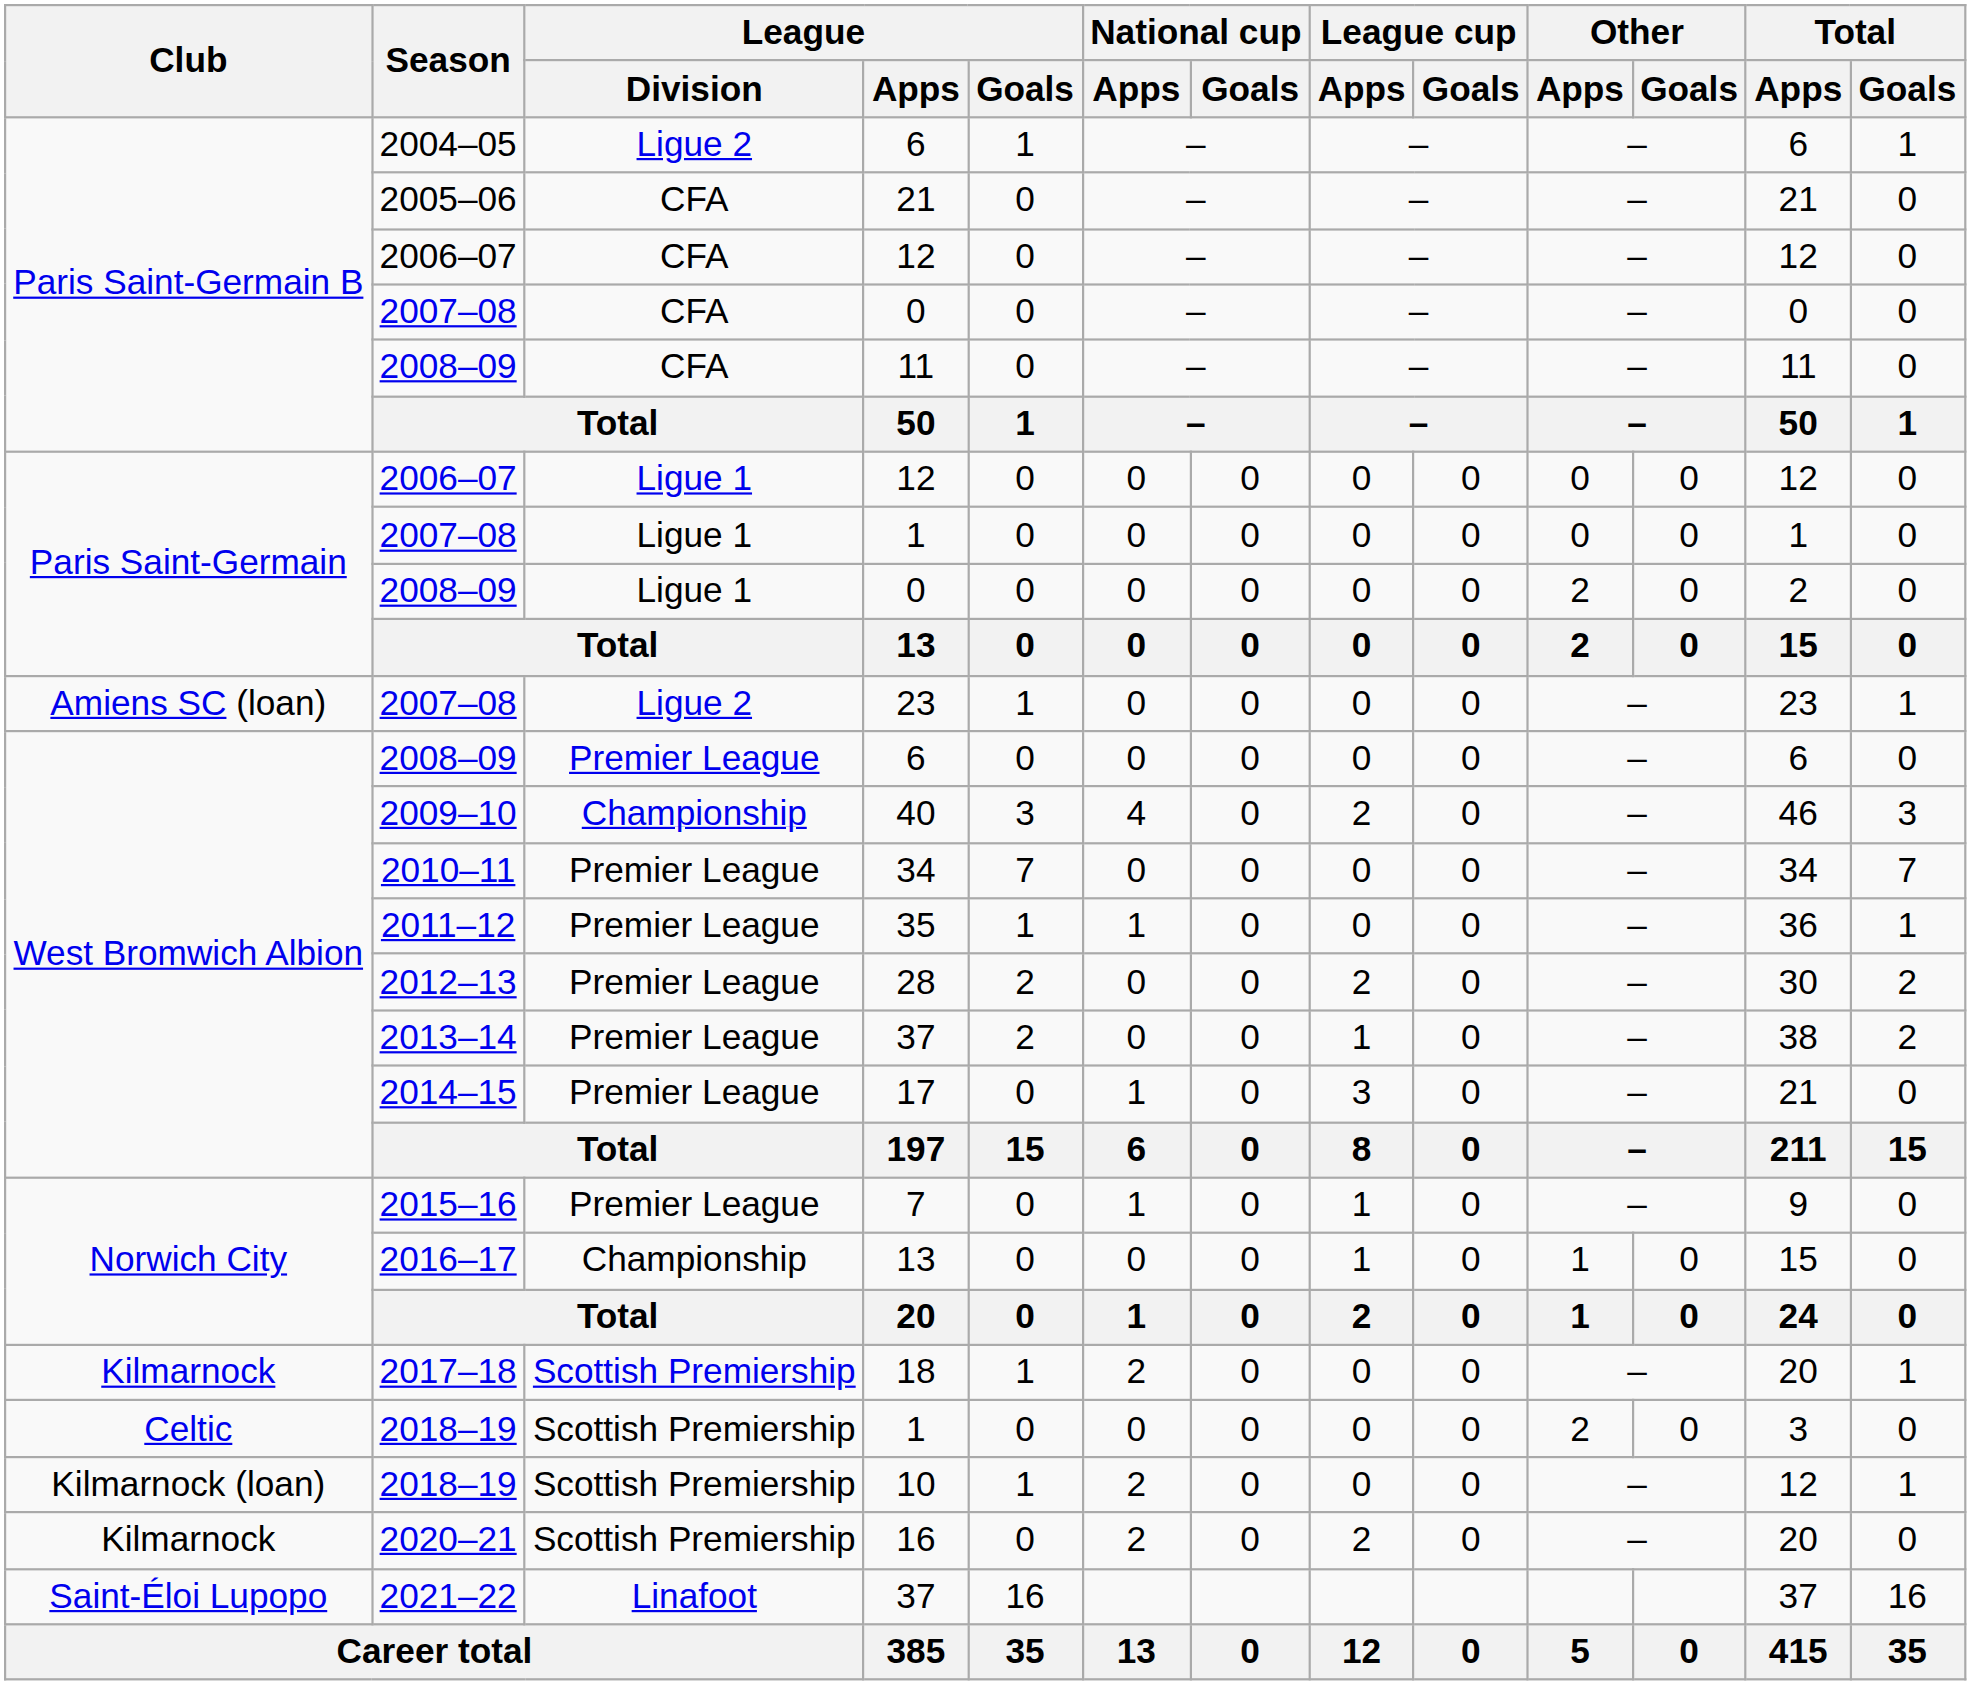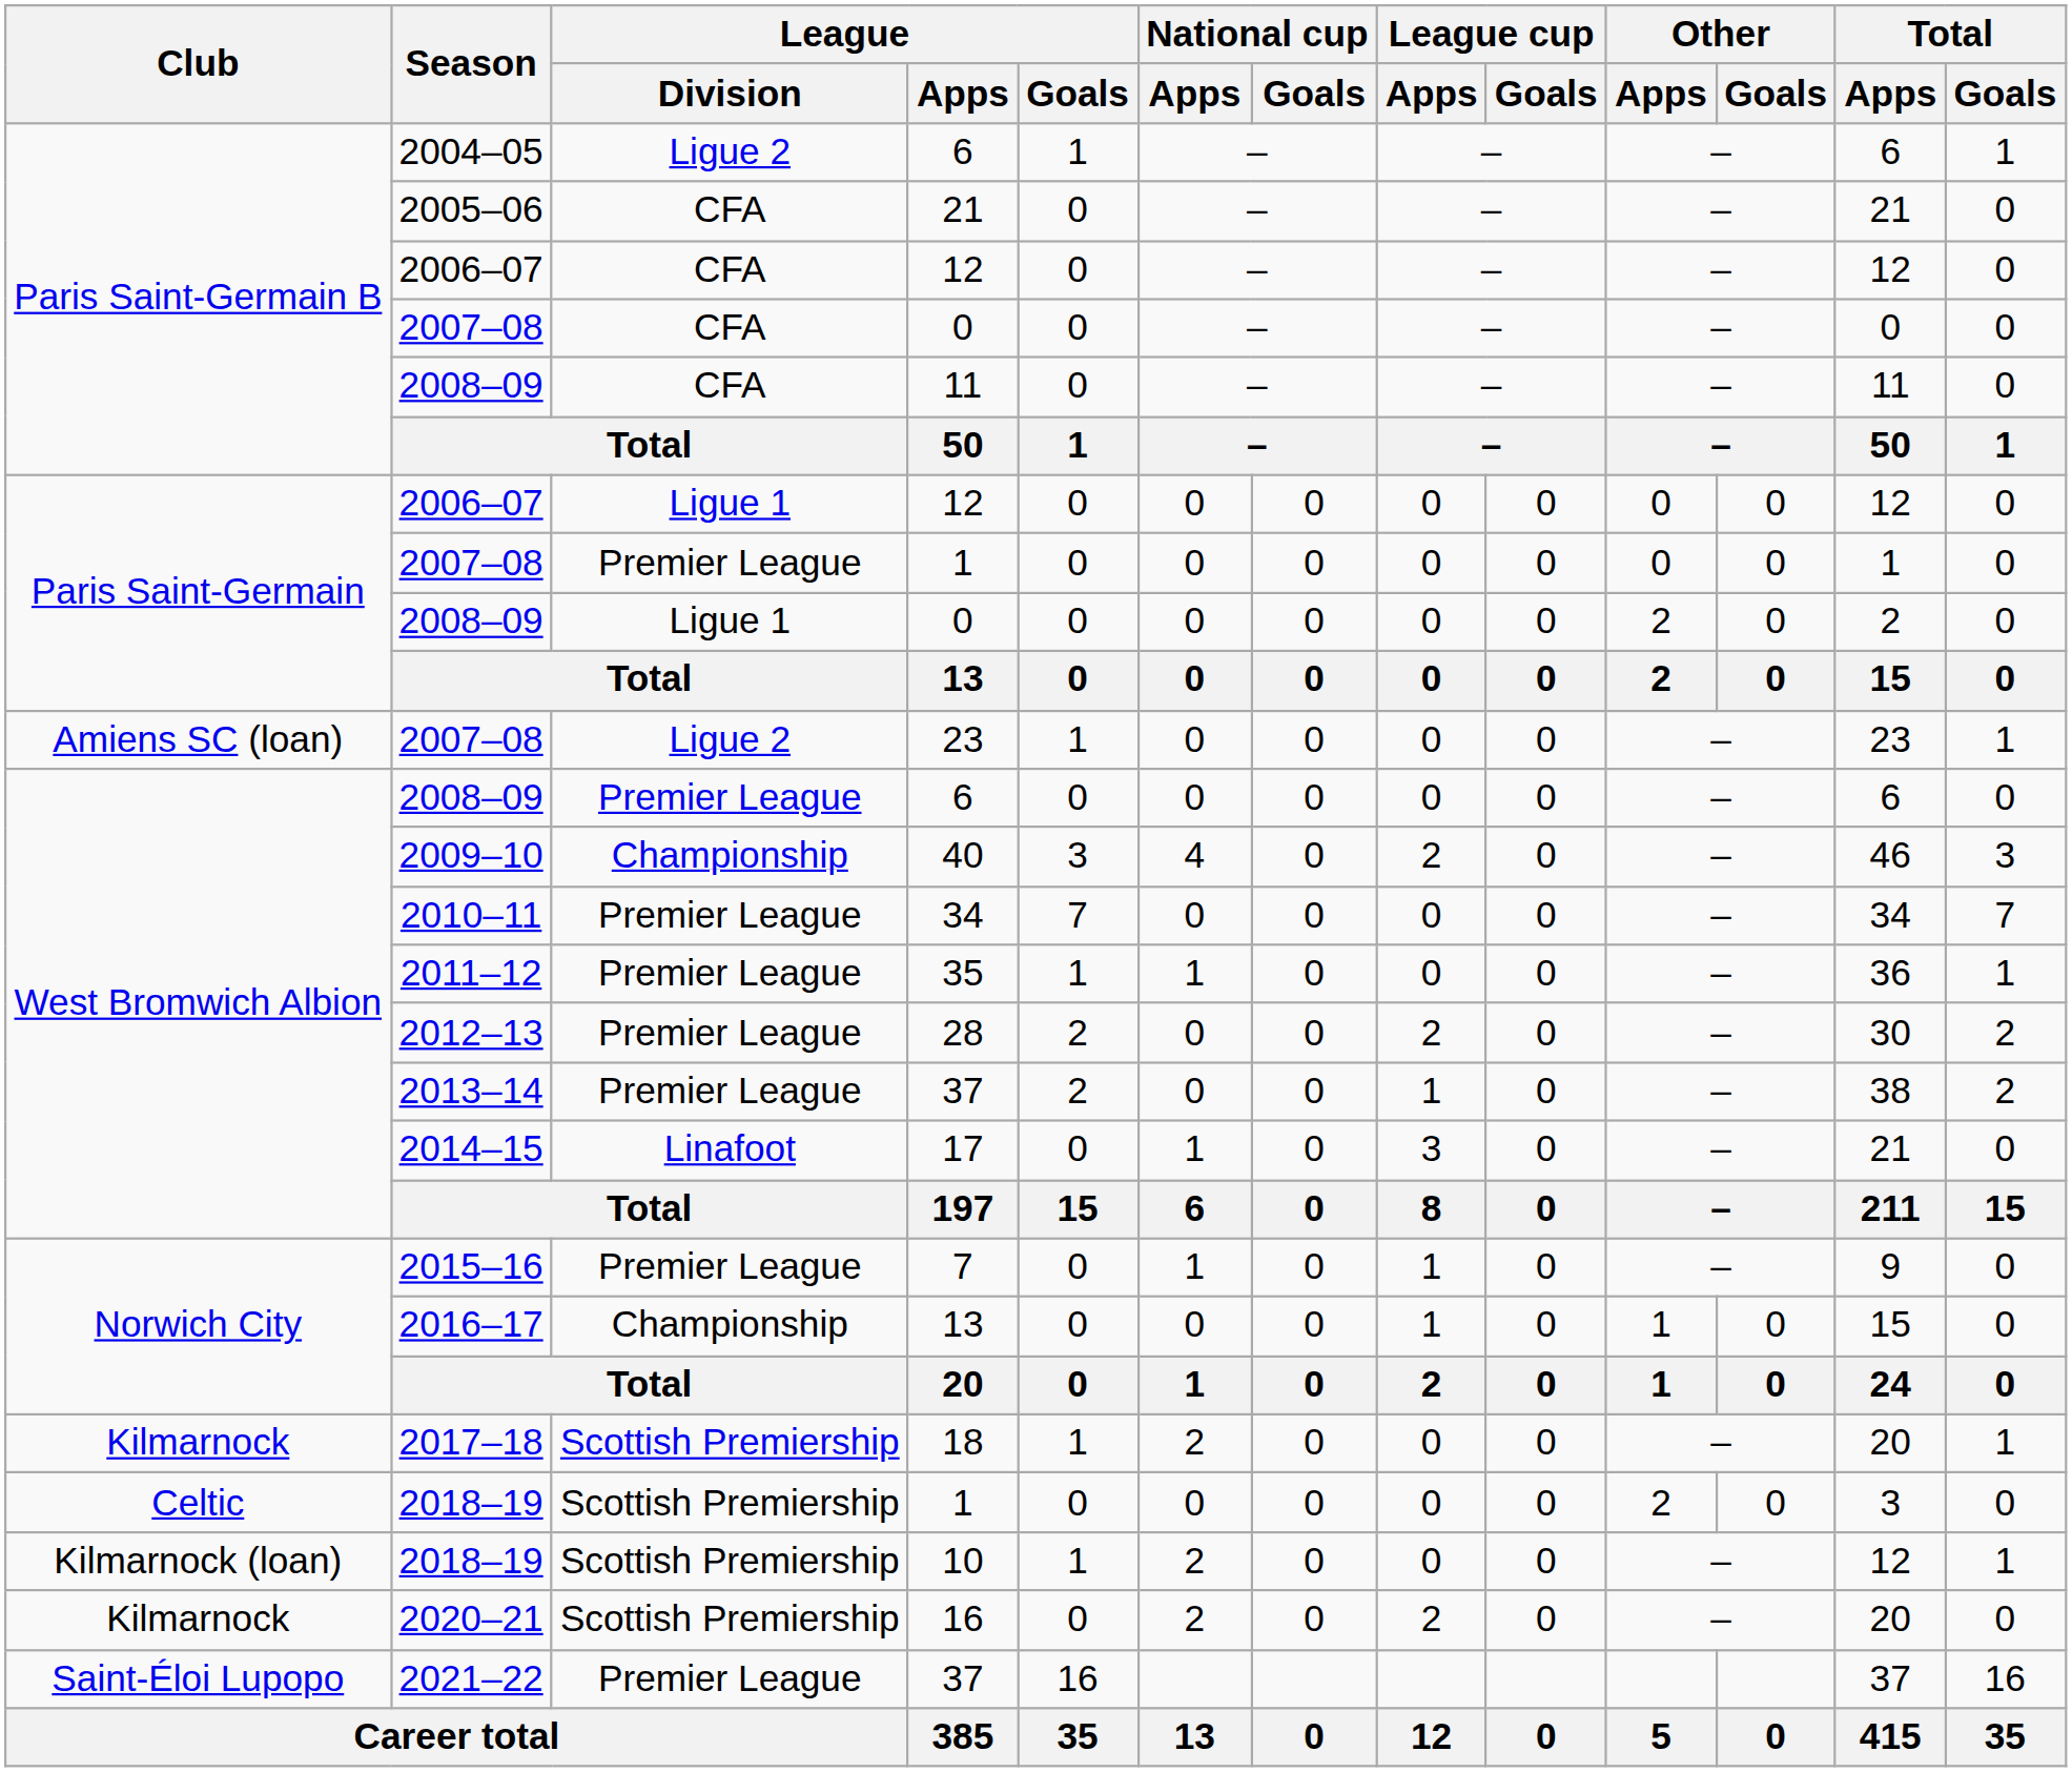Paris Saint-Germain / 1 | League / Division: Ligue 1 -> Premier League
17 | League / Division: Premier League -> Linafoot
Saint-Éloi Lupopo / 37 | League / Division: Linafoot -> Premier League
